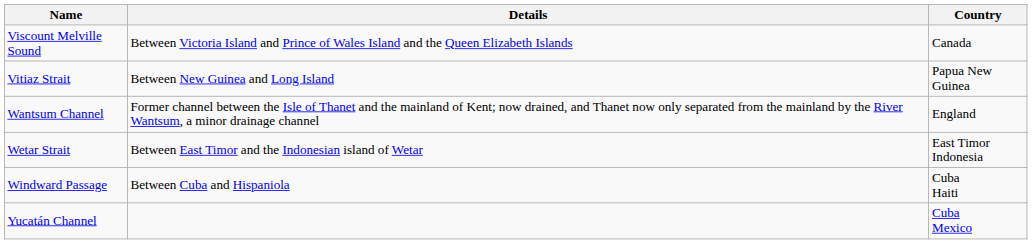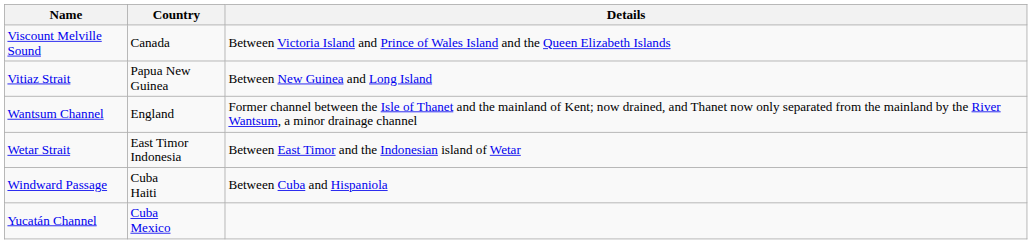columns swapped: Country <-> Details
